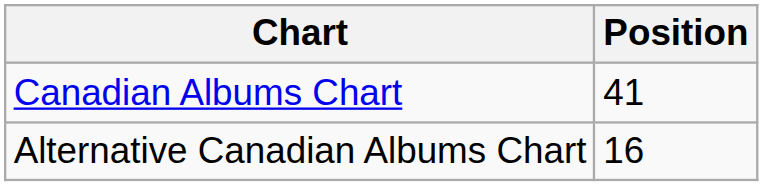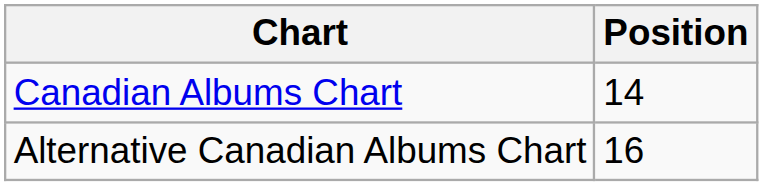Canadian Albums Chart | Position: 41 -> 14
